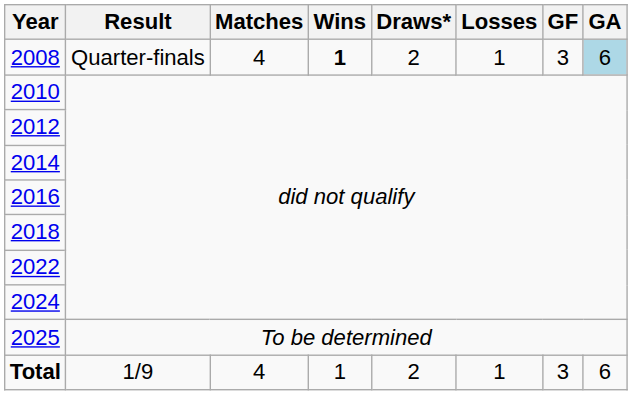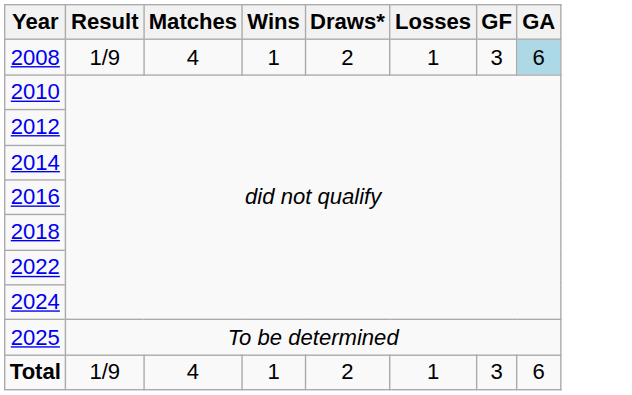2008 | Result: Quarter-finals -> 1/9
2008 | Wins: bold -> normal
